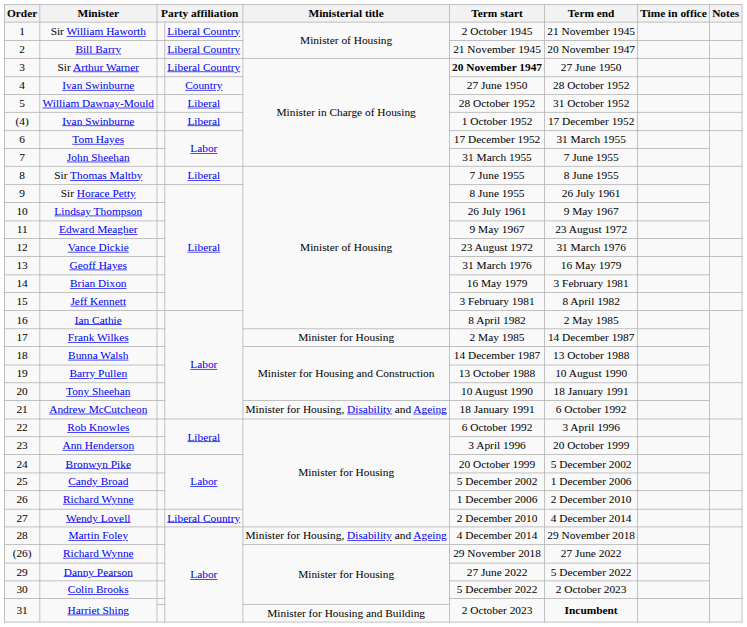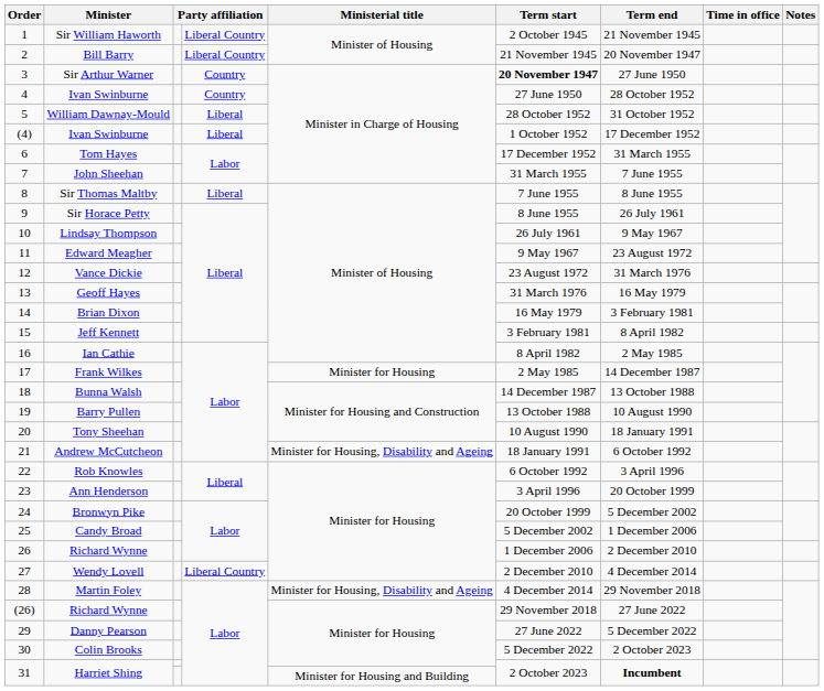Sir Arthur Warner | column 4: Liberal Country -> Country
